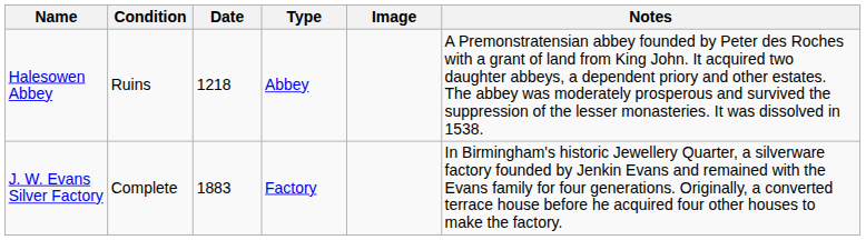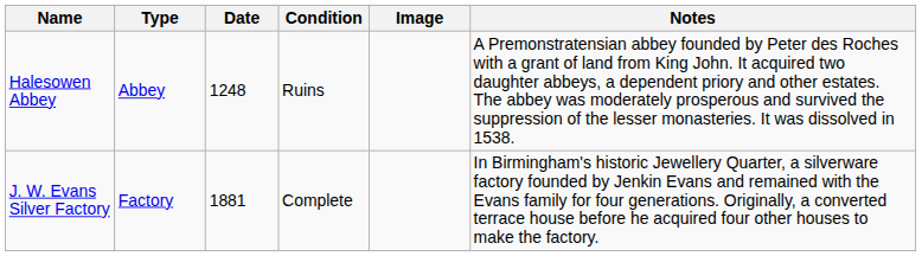columns swapped: Type <-> Condition
Halesowen Abbey | Date: 1218 -> 1248
J. W. Evans Silver Factory | Date: 1883 -> 1881
